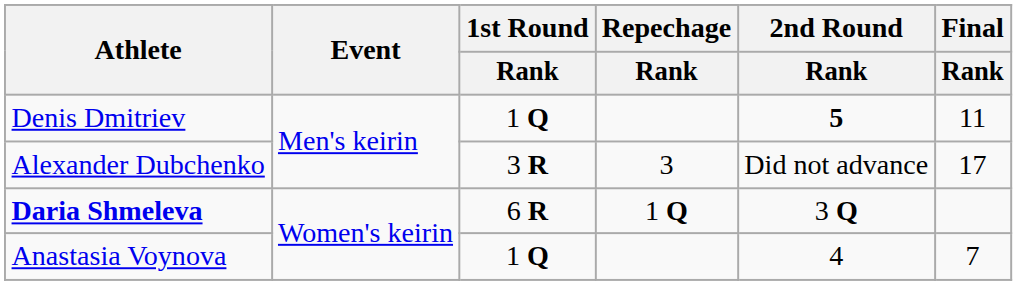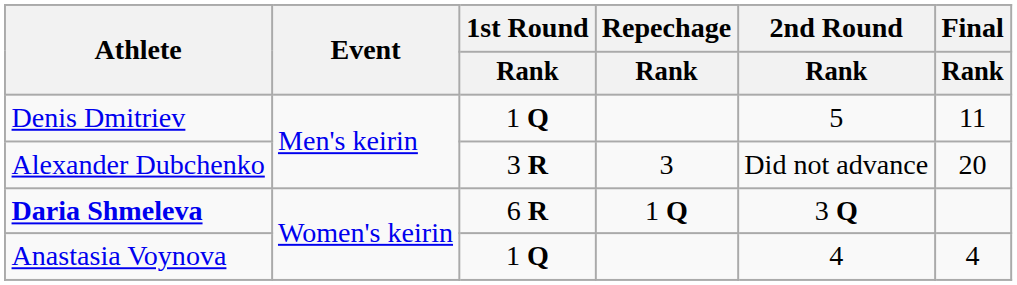Denis Dmitriev | 2nd Round / Rank: bold -> normal
Alexander Dubchenko | Final / Rank: 17 -> 20
Anastasia Voynova | Final / Rank: 7 -> 4
